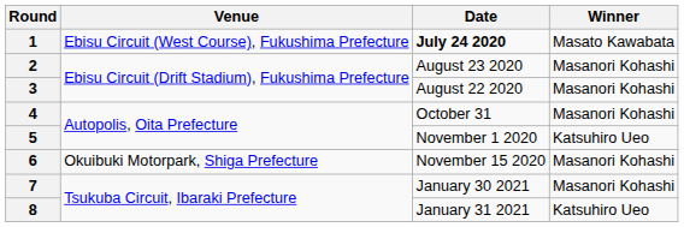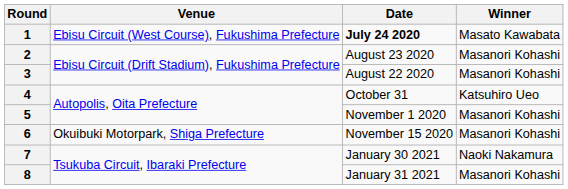4 | Winner: Masanori Kohashi -> Katsuhiro Ueo
5 | Winner: Katsuhiro Ueo -> Masanori Kohashi
7 | Winner: Masanori Kohashi -> Naoki Nakamura
8 | Winner: Katsuhiro Ueo -> Masanori Kohashi
